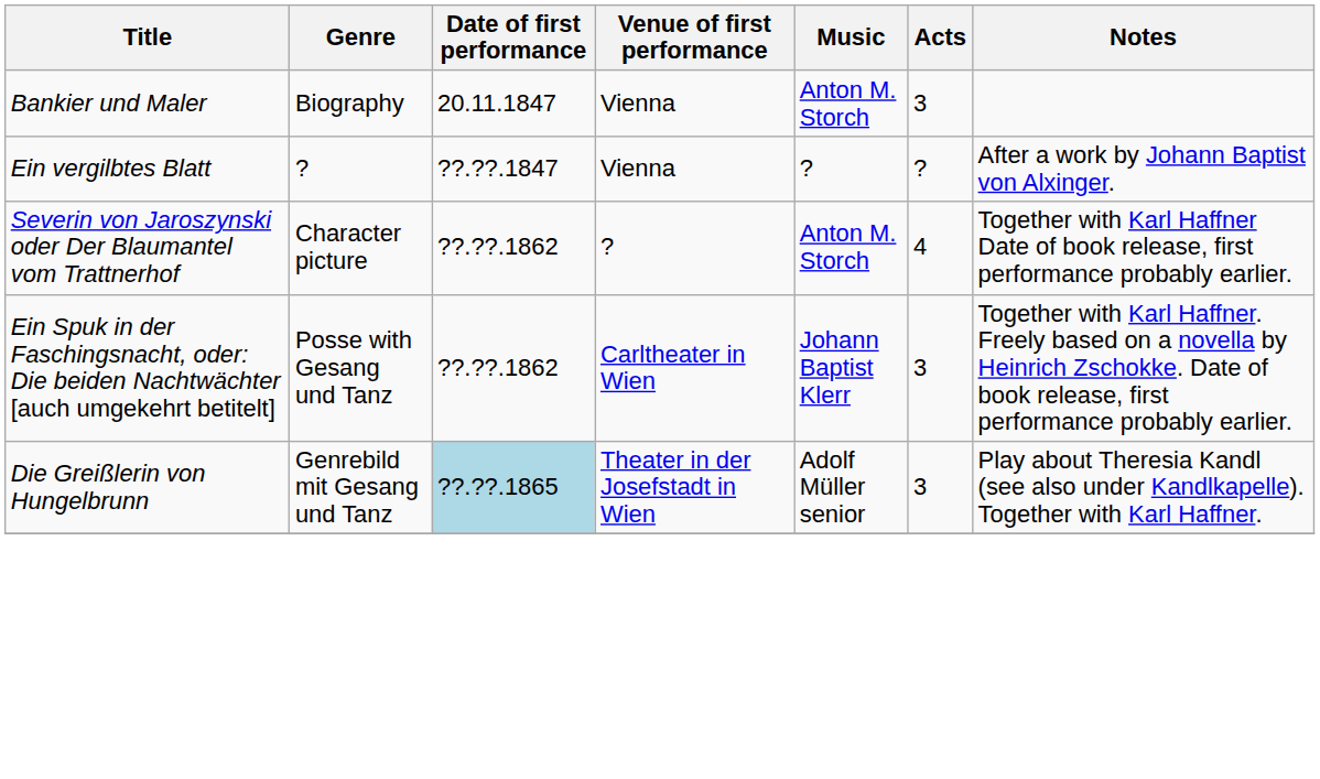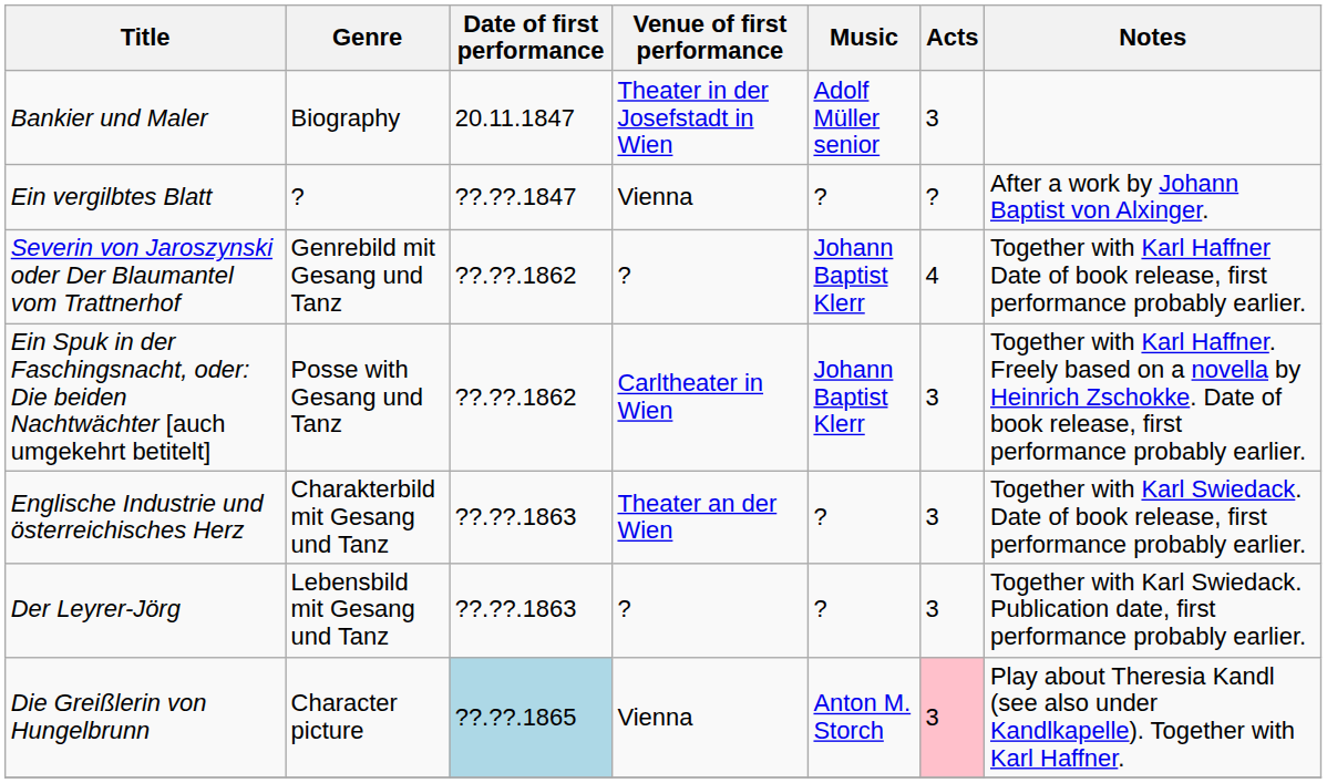Bankier und Maler | Venue of first performance: Vienna -> Theater in der Josefstadt in Wien
Bankier und Maler | Music: Anton M. Storch -> Adolf Müller senior
Severin von Jaroszynski oder Der Blaumantel vom Trattnerhof | Genre: Character picture -> Genrebild mit Gesang und Tanz
Severin von Jaroszynski oder Der Blaumantel vom Trattnerhof | Music: Anton M. Storch -> Johann Baptist Klerr
+ row: Englische Industrie und österreichisches Herz | Charakterbild mit Gesang und Tanz | ??.??.1863 | Theater an der Wien | ? | 3 | Together with Karl Swiedack. Date of book release, first performance probably earlier.
+ row: Der Leyrer-Jörg | Lebensbild mit Gesang und Tanz | ??.??.1863 | ? | ? | 3 | Together with Karl Swiedack. Publication date, first performance probably earlier.
Die Greißlerin von Hungelbrunn | Genre: Genrebild mit Gesang und Tanz -> Character picture
Die Greißlerin von Hungelbrunn | Venue of first performance: Theater in der Josefstadt in Wien -> Vienna
Die Greißlerin von Hungelbrunn | Music: Adolf Müller senior -> Anton M. Storch
Die Greißlerin von Hungelbrunn | Acts: no background -> pink background
